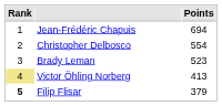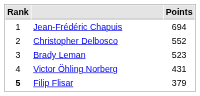Christopher Delbosco | Points: 554 -> 552
Victor Öhling Norberg | Rank: khaki background -> no background
Victor Öhling Norberg | Points: 413 -> 431
